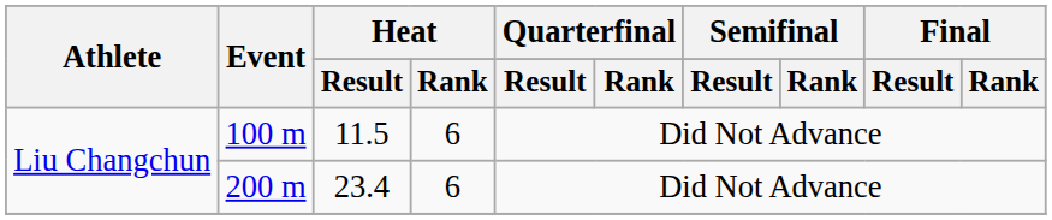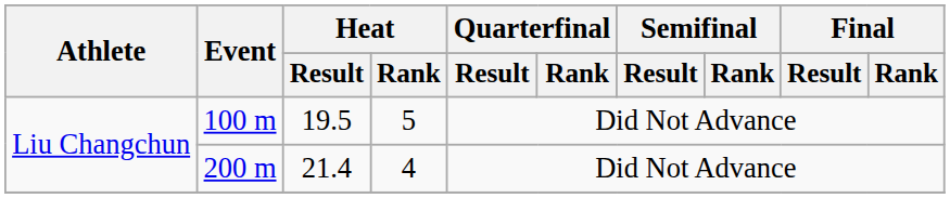100 m | Heat / Result: 11.5 -> 19.5
100 m | Heat / Rank: 6 -> 5
200 m | Heat / Result: 23.4 -> 21.4
200 m | Heat / Rank: 6 -> 4
